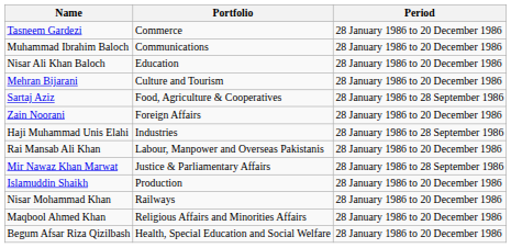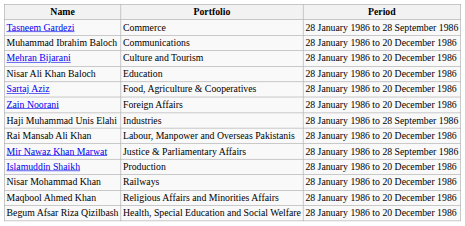Tasneem Gardezi | Period: 28 January 1986 to 20 December 1986 -> 28 January 1986 to 28 September 1986
rows swapped: Mehran Bijarani <-> Nisar Ali Khan Baloch
Sartaj Aziz | Period: 28 January 1986 to 28 September 1986 -> 28 January 1986 to 20 December 1986
